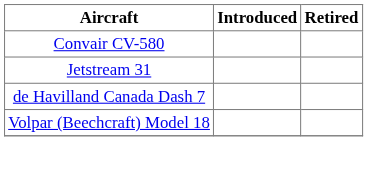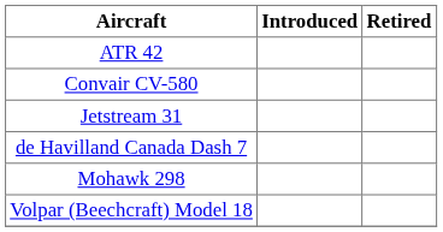+ row: ATR 42
+ row: Mohawk 298
